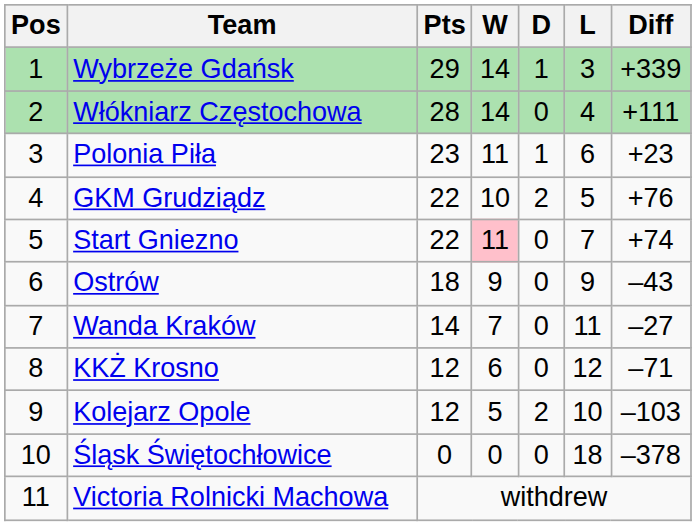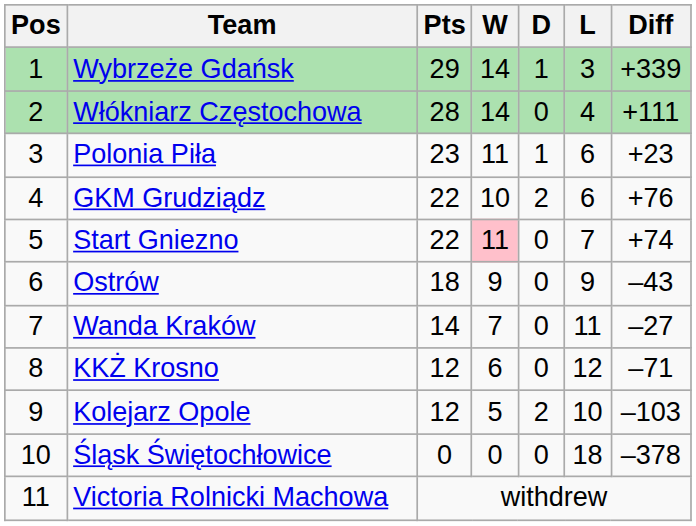GKM Grudziądz | L: 5 -> 6
